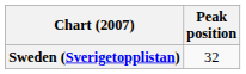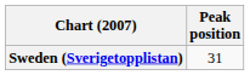Sweden (Sverigetopplistan) | Peak position: 32 -> 31
